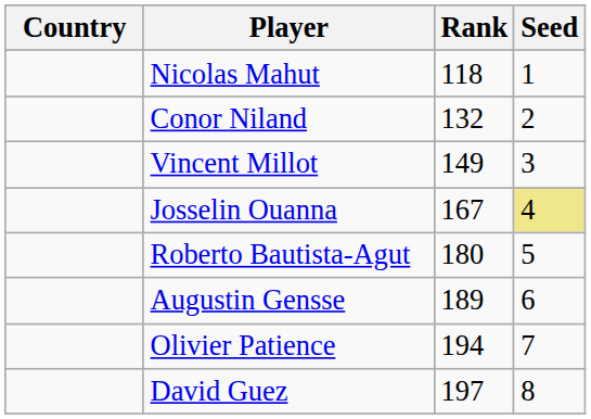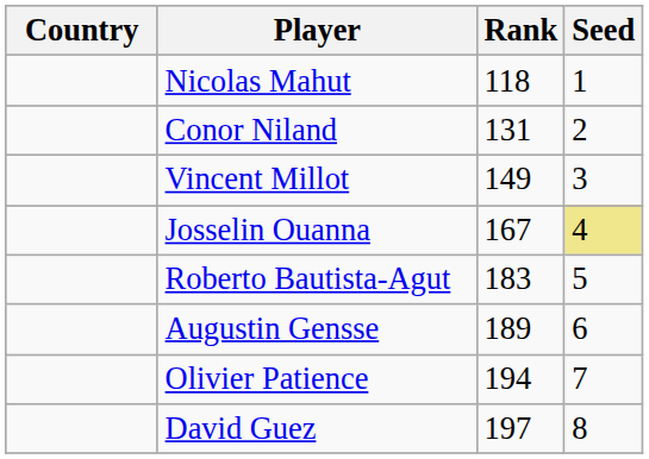Conor Niland | Rank: 132 -> 131
Roberto Bautista-Agut | Rank: 180 -> 183
